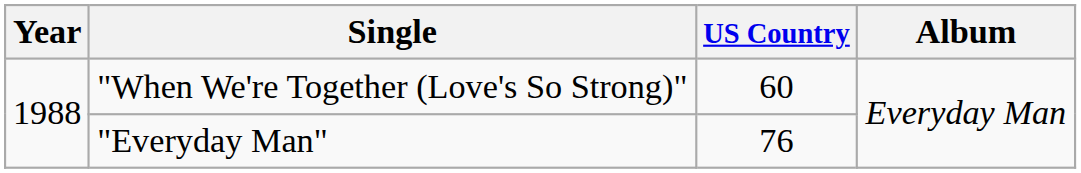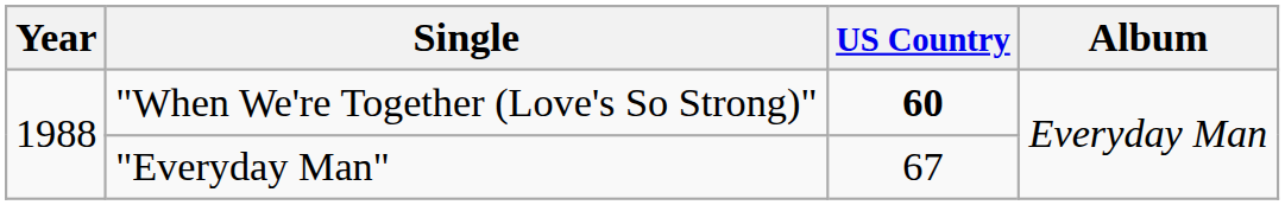"When We're Together (Love's So Strong)" | US Country: normal -> bold
"Everyday Man" | US Country: 76 -> 67
